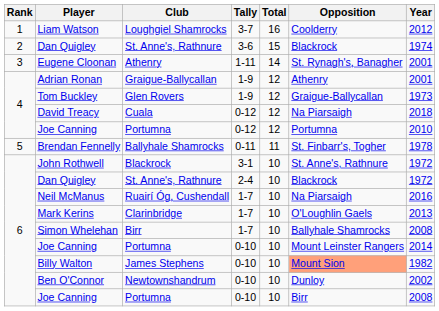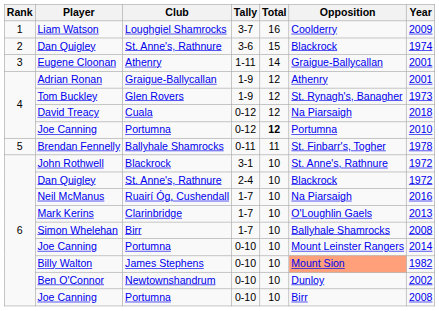Liam Watson | Year: 2012 -> 2009
Eugene Cloonan | Opposition: St. Rynagh's, Banagher -> Graigue-Ballycallan
Tom Buckley | Opposition: Graigue-Ballycallan -> St. Rynagh's, Banagher
Joe Canning / 0-12 | Total: normal -> bold
